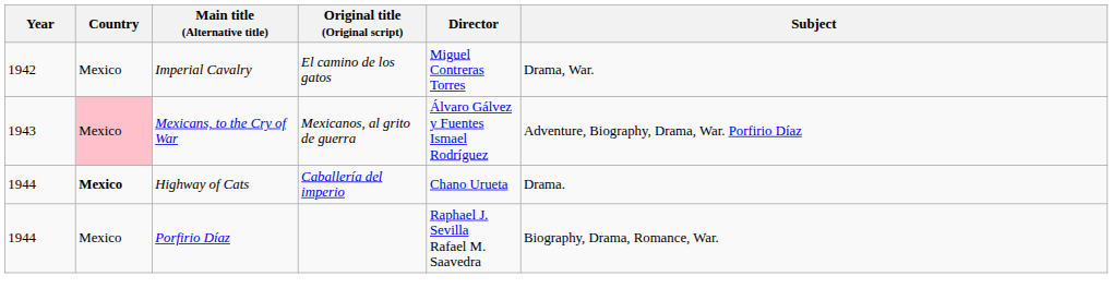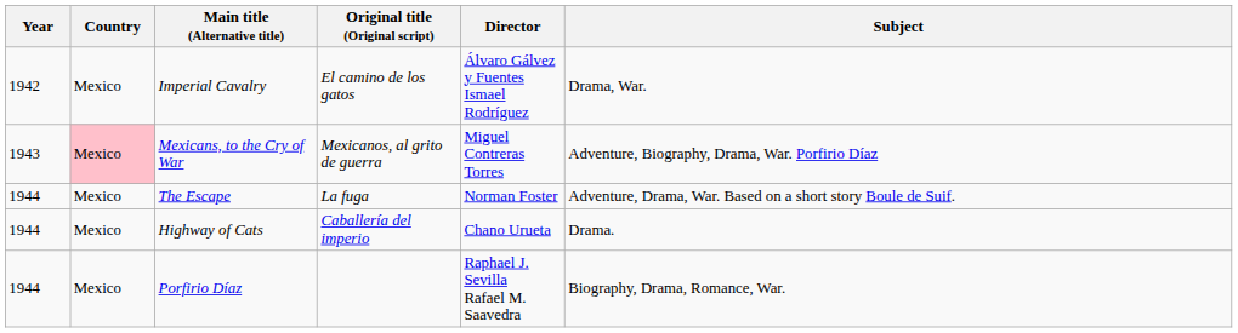Imperial Cavalry | Director: Miguel Contreras Torres -> Álvaro Gálvez y Fuentes Ismael Rodríguez
Mexicans, to the Cry of War | Director: Álvaro Gálvez y Fuentes Ismael Rodríguez -> Miguel Contreras Torres
+ row: 1944 | Mexico | The Escape | La fuga | Norman Foster | Adventure, Drama, War. Based on a short story Boule de Suif.
Highway of Cats | Country: bold -> normal
